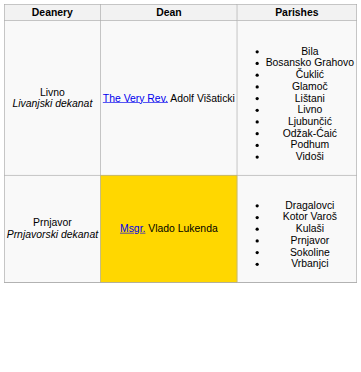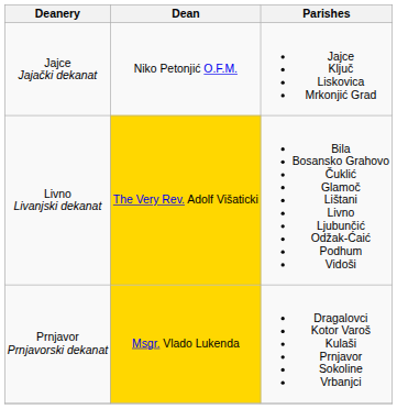+ row: Jajce Jajački dekanat | Niko Petonjić O.F.M. | Jajce Ključ Liskovica Mrkonjić Grad
Livno Livanjski dekanat | Dean: no background -> gold background
